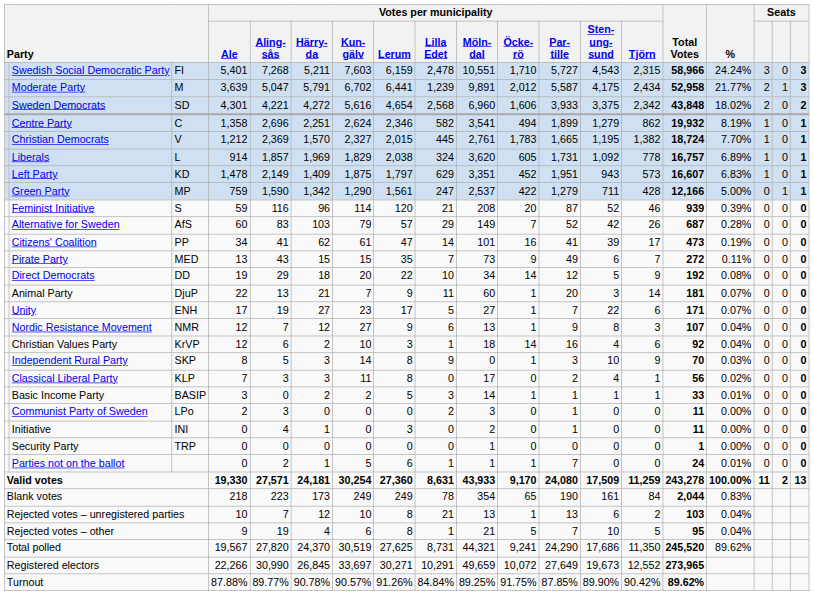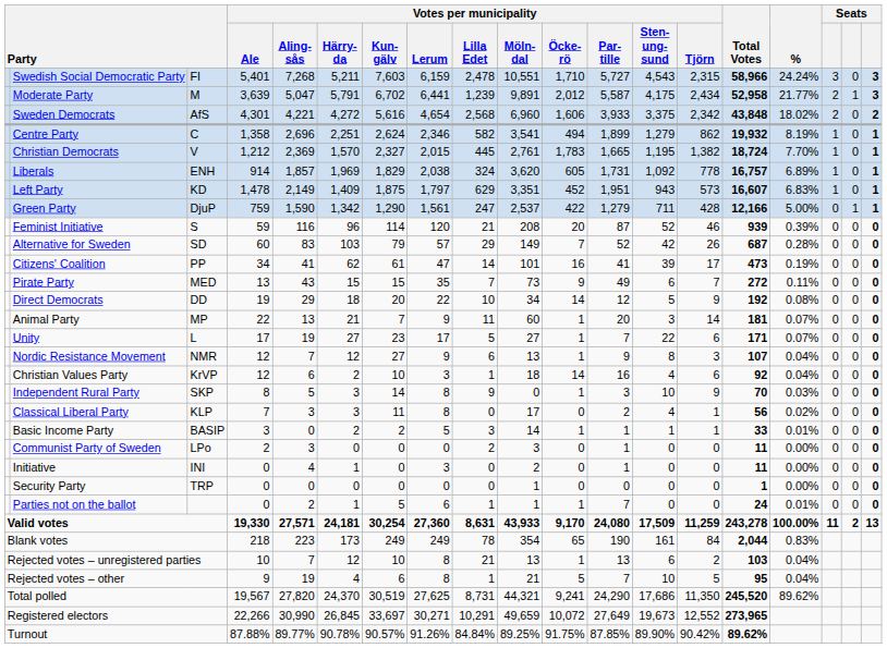Sweden Democrats | column 3: SD -> AfS
Liberals | column 3: L -> ENH
Green Party | column 3: MP -> DjuP
Alternative for Sweden | column 3: AfS -> SD
Animal Party | column 3: DjuP -> MP
Unity | column 3: ENH -> L
